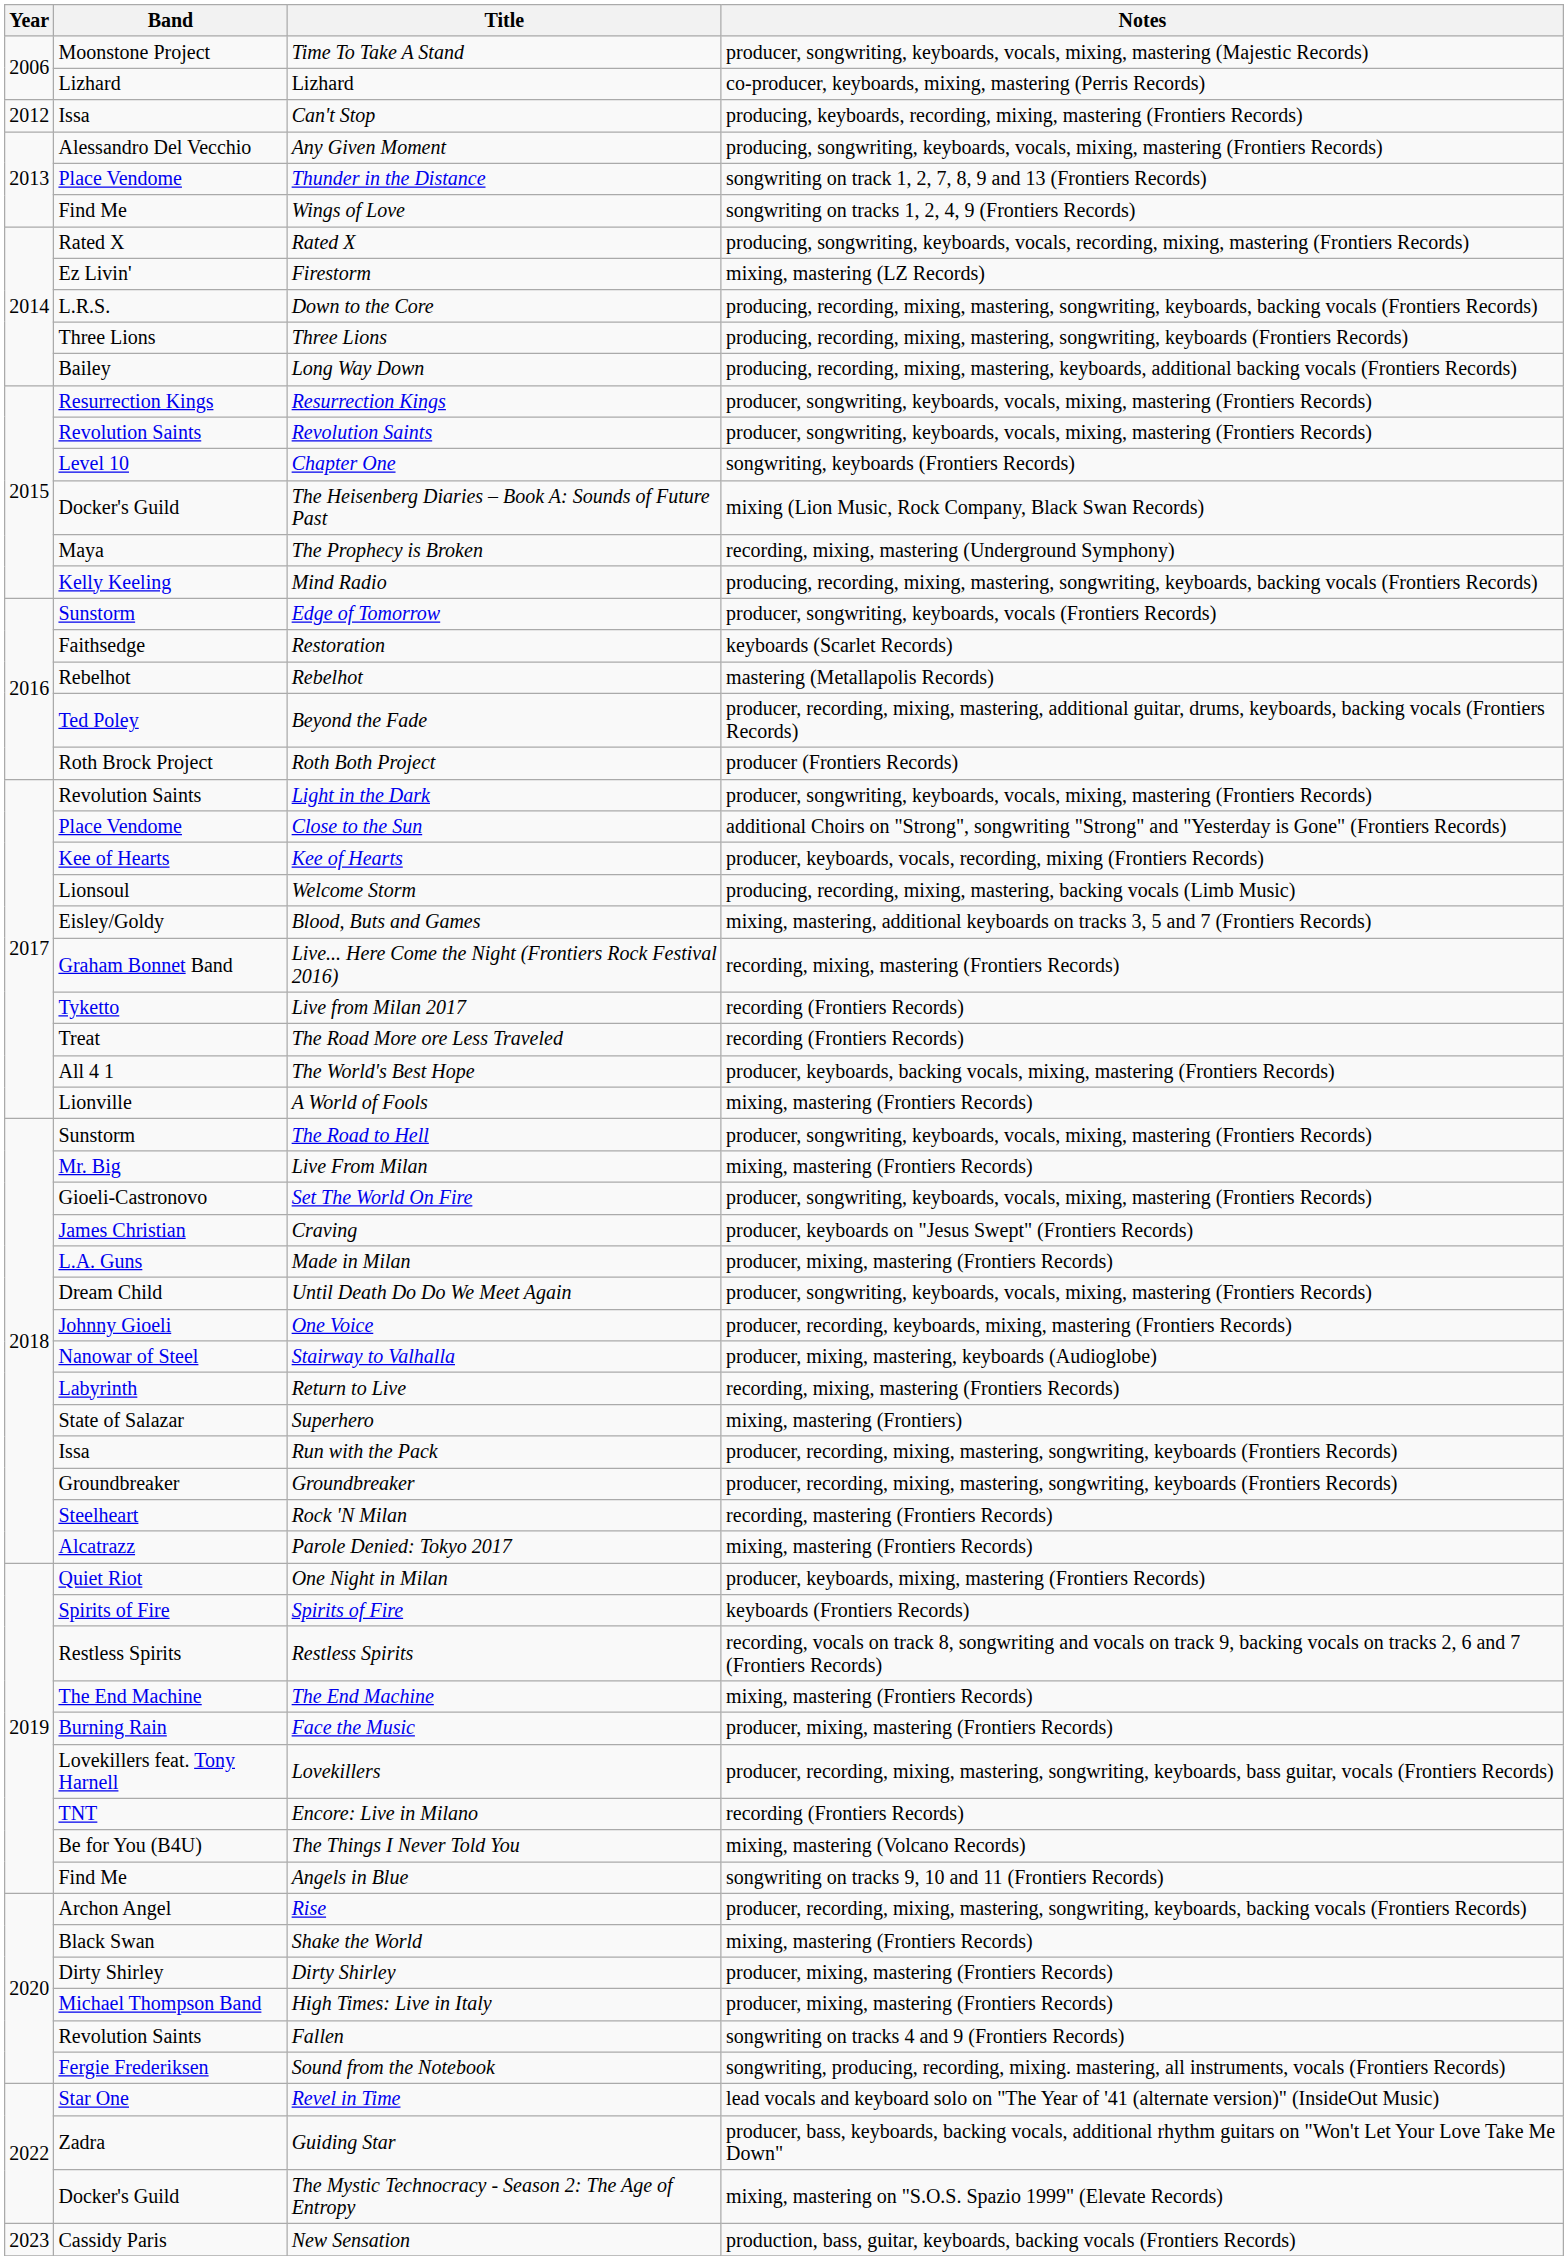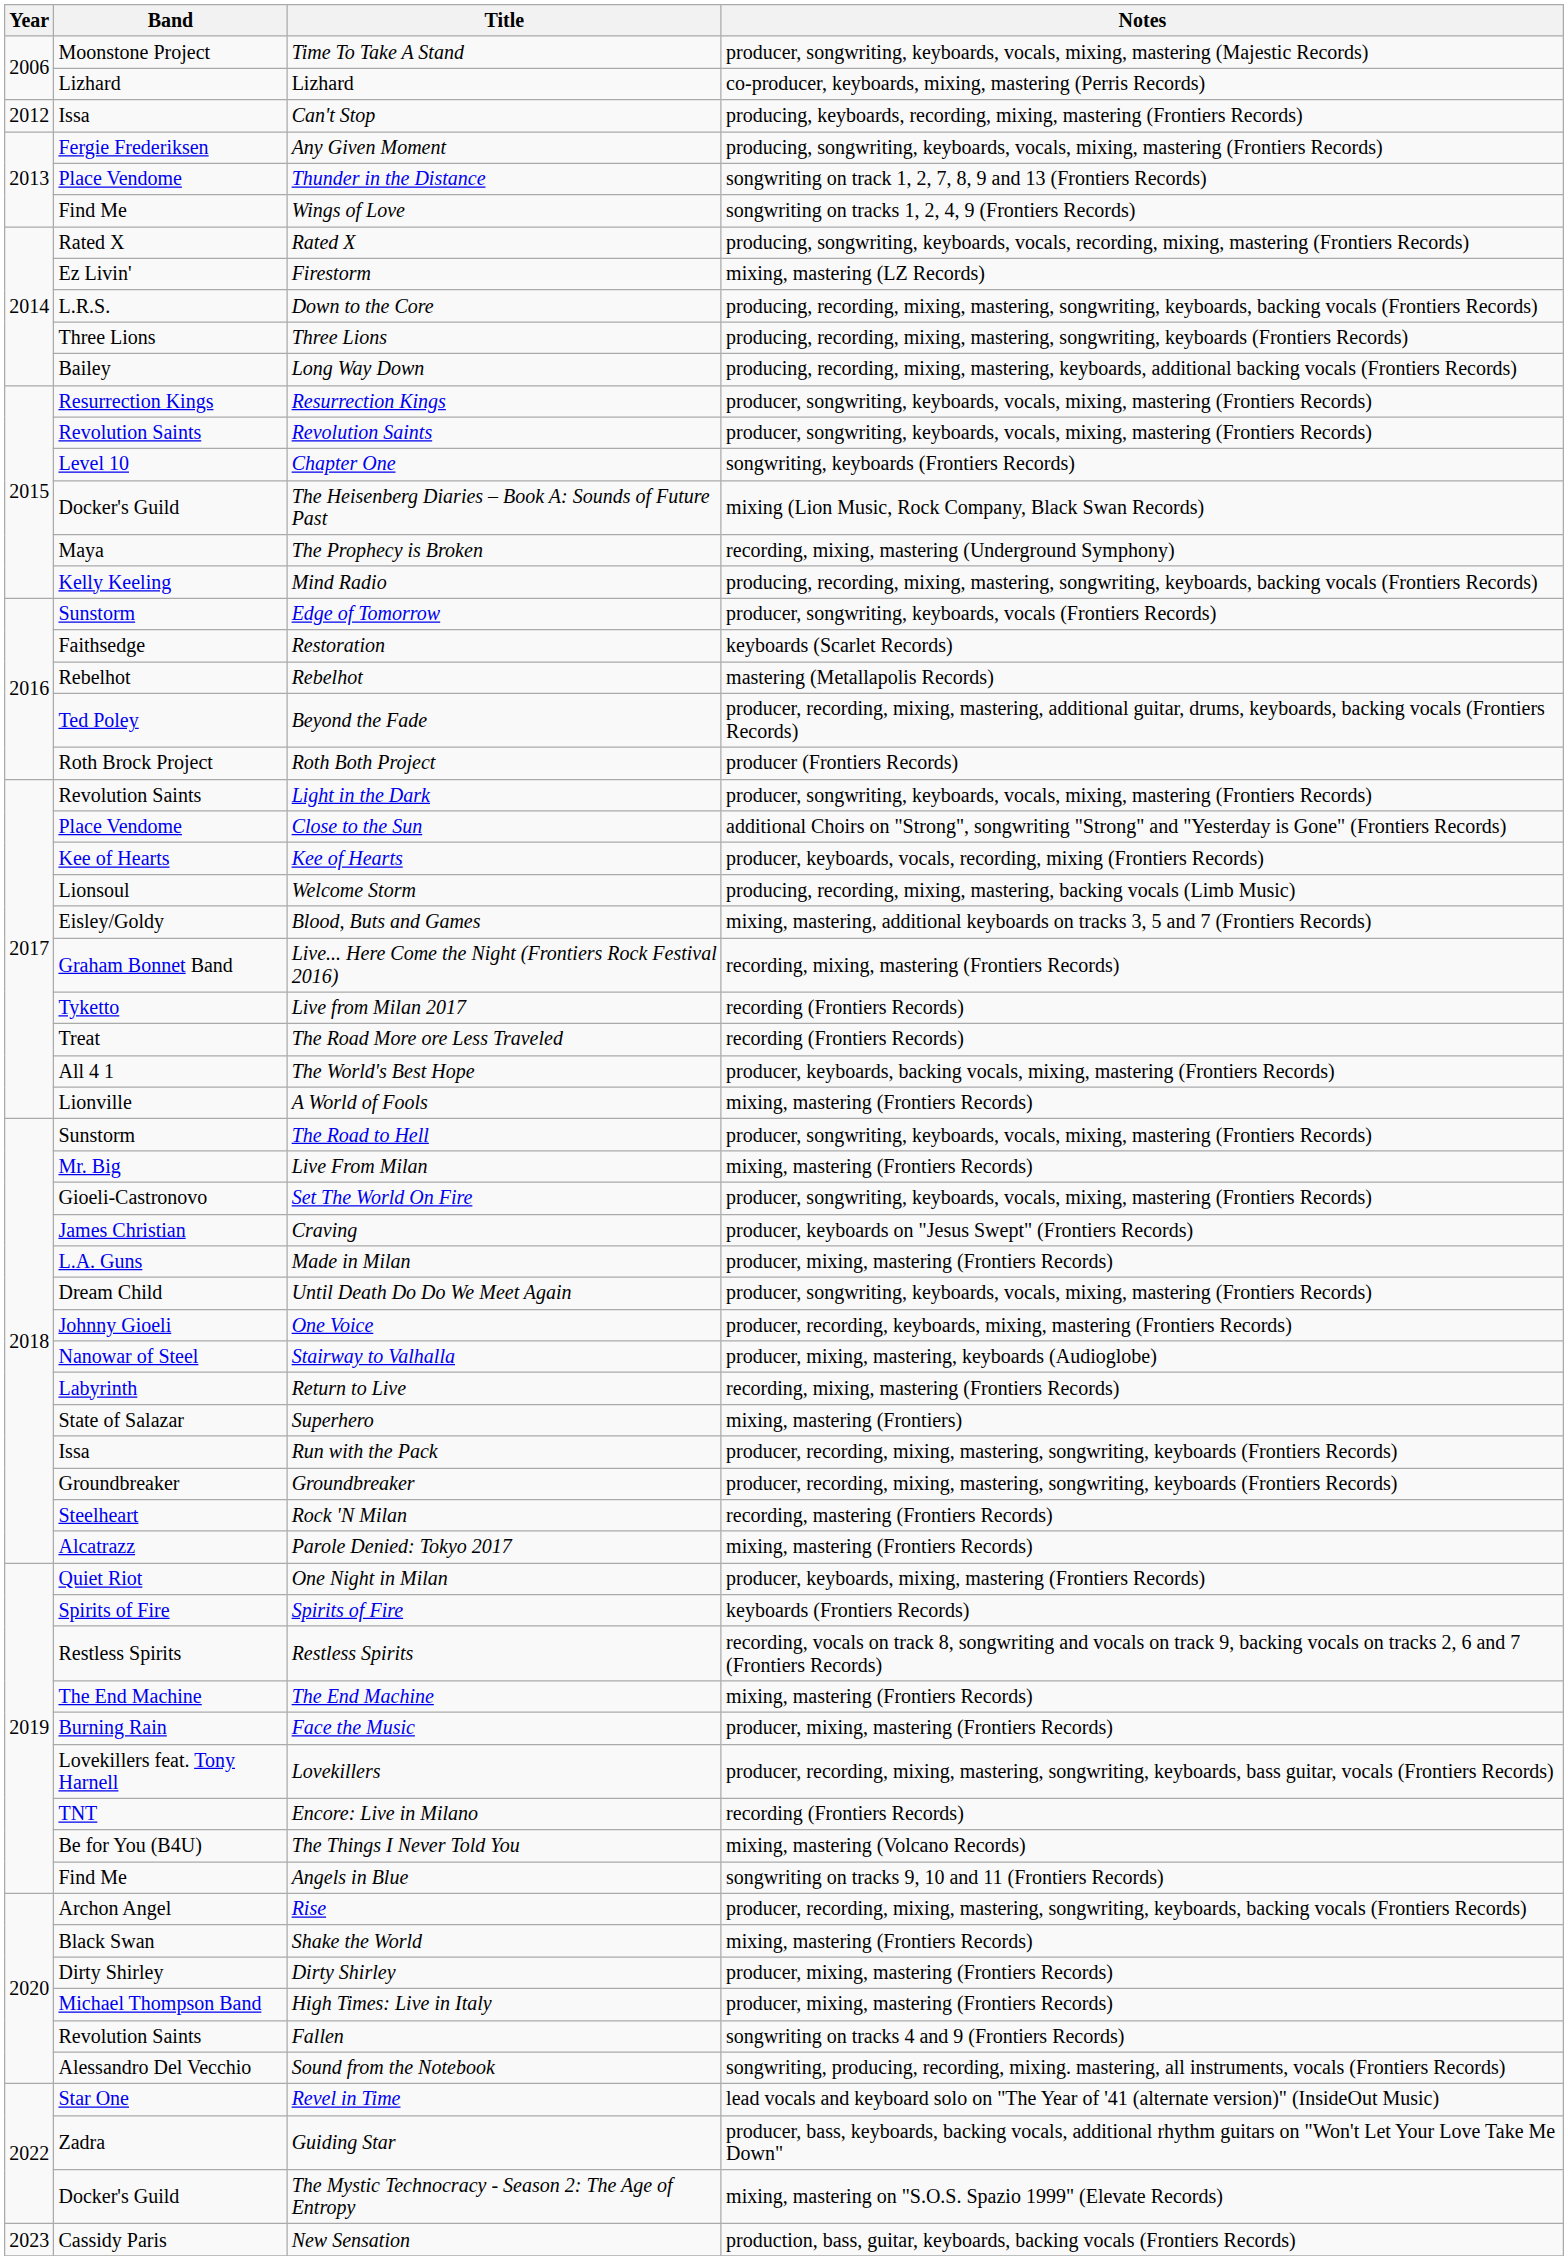Any Given Moment | Band: Alessandro Del Vecchio -> Fergie Frederiksen
Sound from the Notebook | Band: Fergie Frederiksen -> Alessandro Del Vecchio
